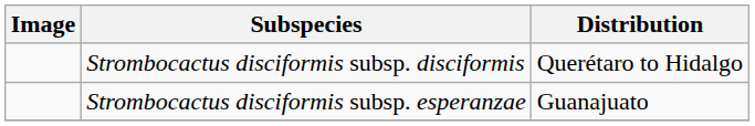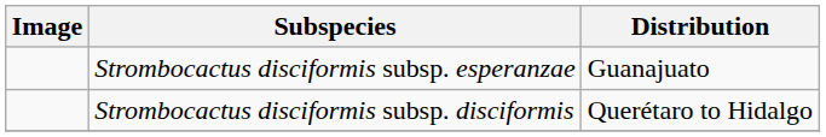rows swapped: Strombocactus disciformis subsp. disciformis <-> Strombocactus disciformis subsp. esperanzae
